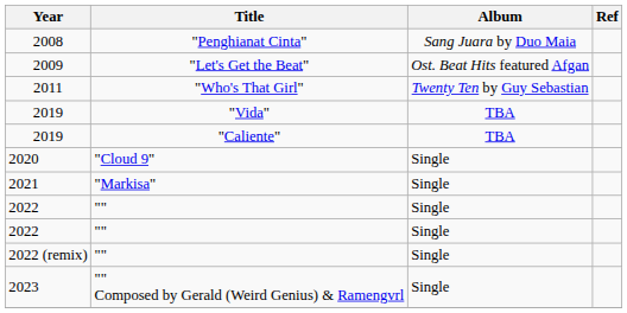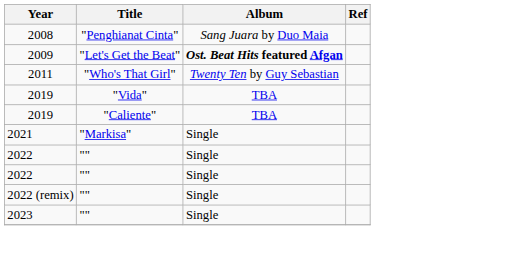2009 | Album: normal -> bold
- row: 2020 | "Cloud 9" | Single
- row: 2023 | "" Composed by Gerald (Weird Genius) & Ramengvrl | Single
+ row: 2023 | "" | Single
